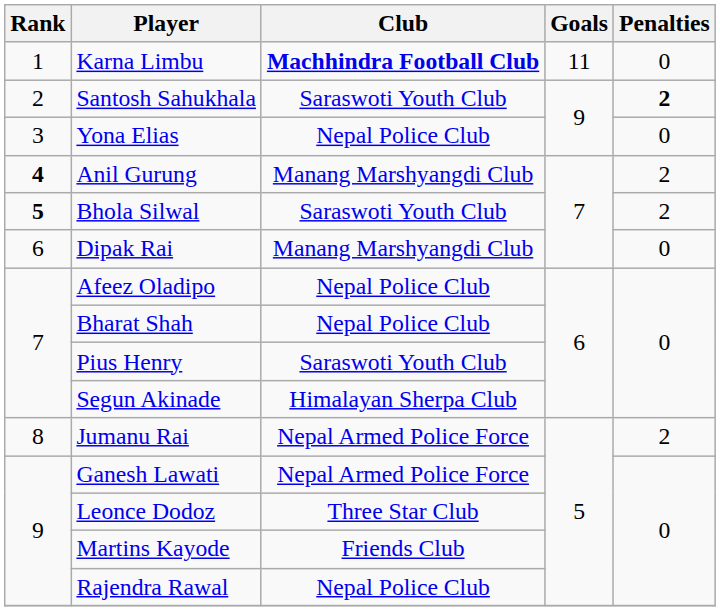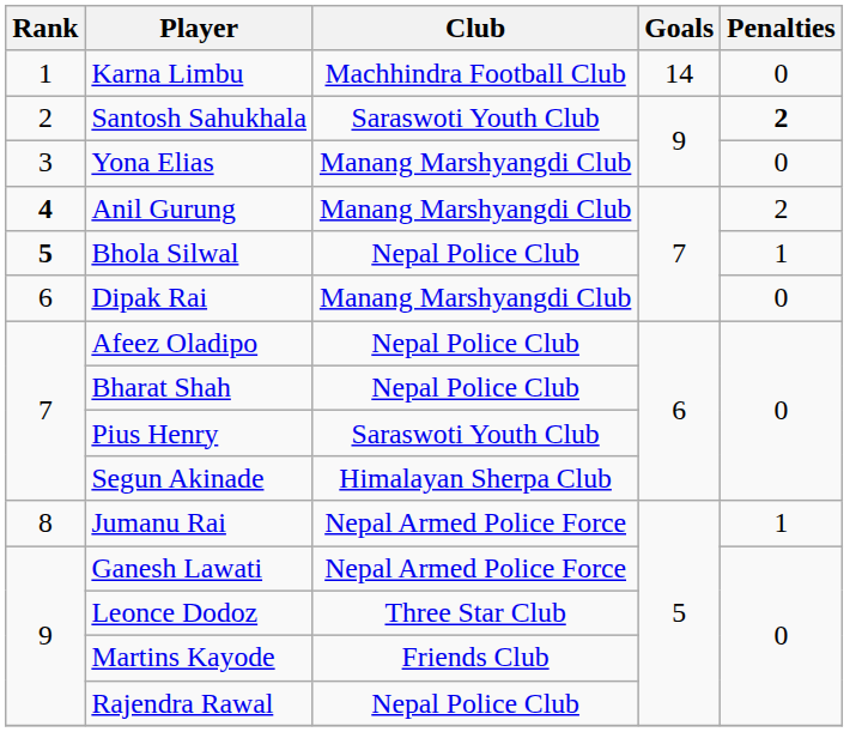Karna Limbu | Club: bold -> normal
Karna Limbu | Goals: 11 -> 14
Yona Elias | Club: Nepal Police Club -> Manang Marshyangdi Club
Bhola Silwal | Club: Saraswoti Youth Club -> Nepal Police Club
Bhola Silwal | Penalties: 2 -> 1
Jumanu Rai | Penalties: 2 -> 1
